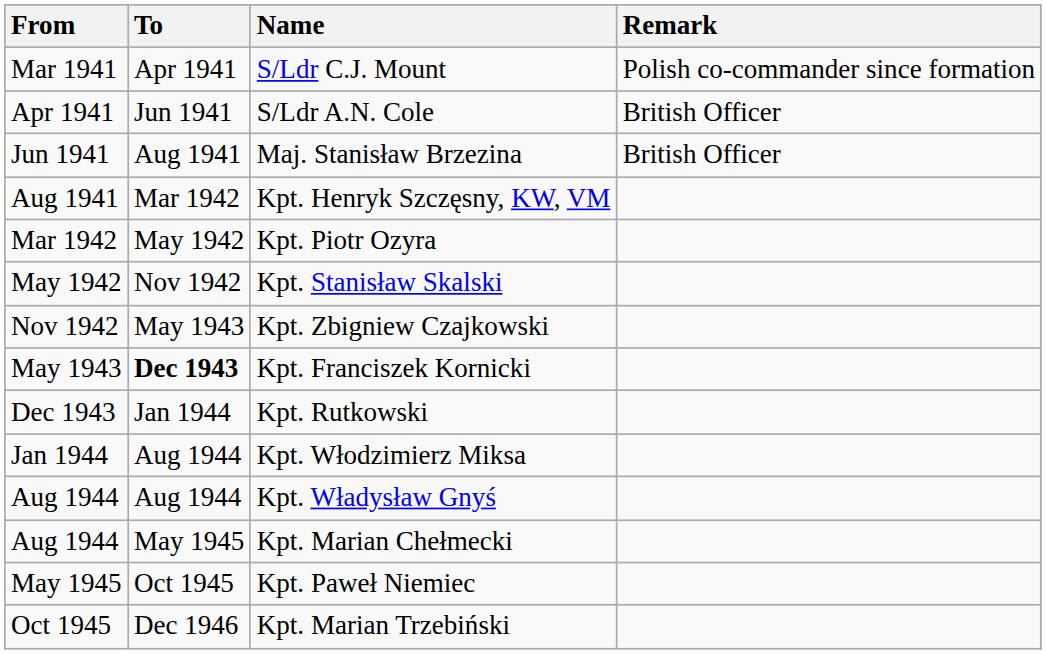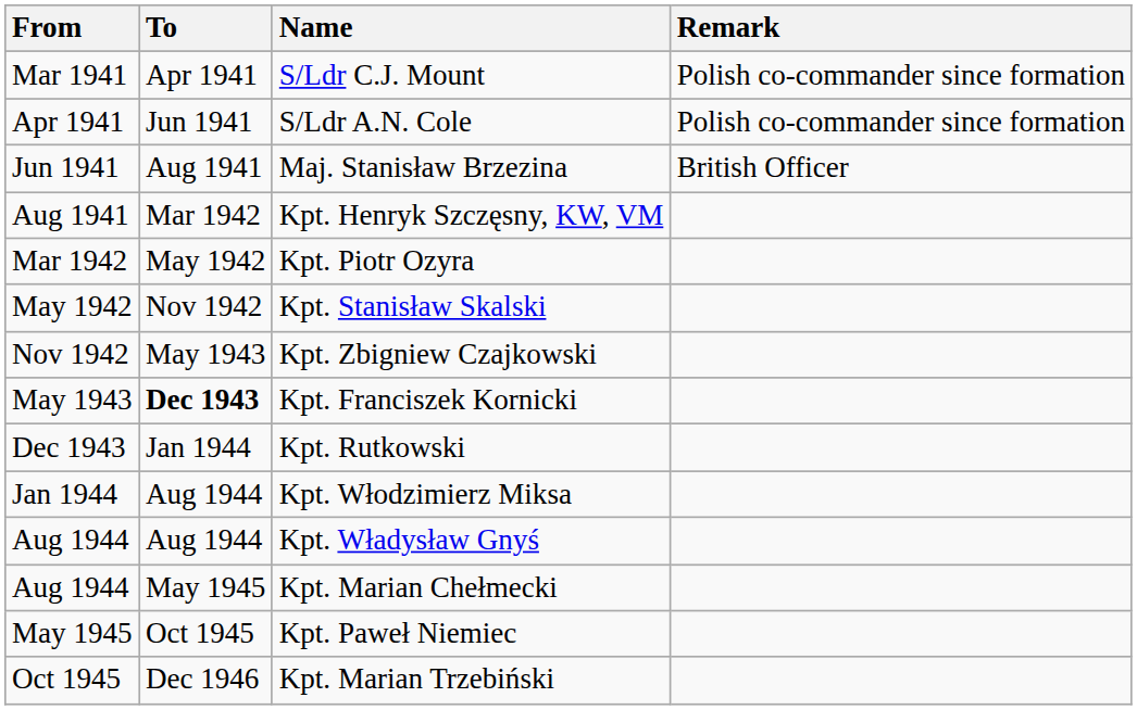S/Ldr A.N. Cole | Remark: British Officer -> Polish co-commander since formation
